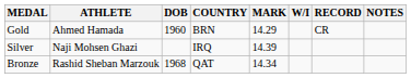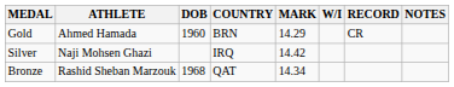Silver | MARK: 14.39 -> 14.42
